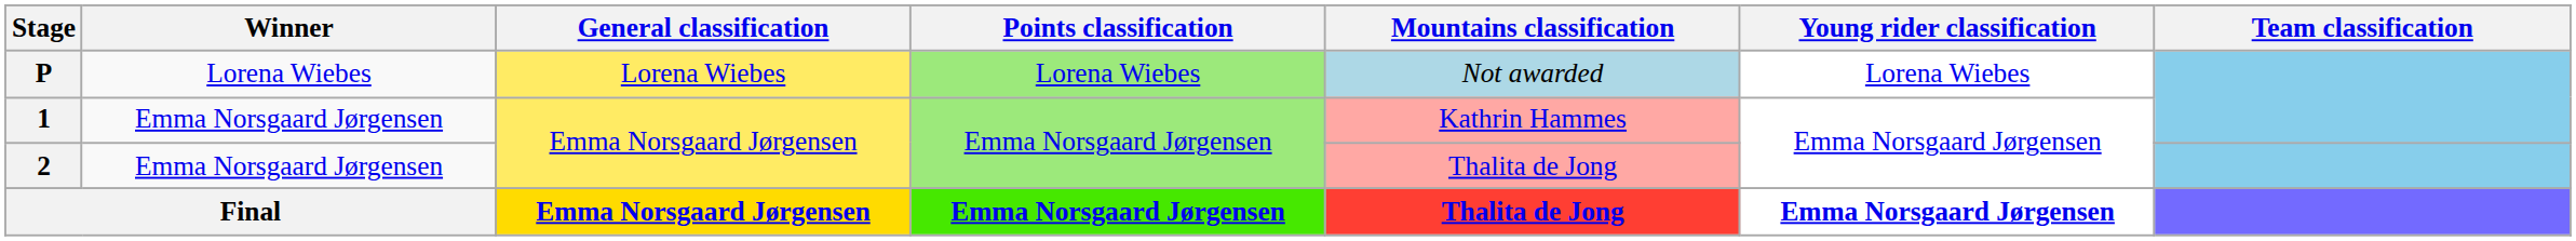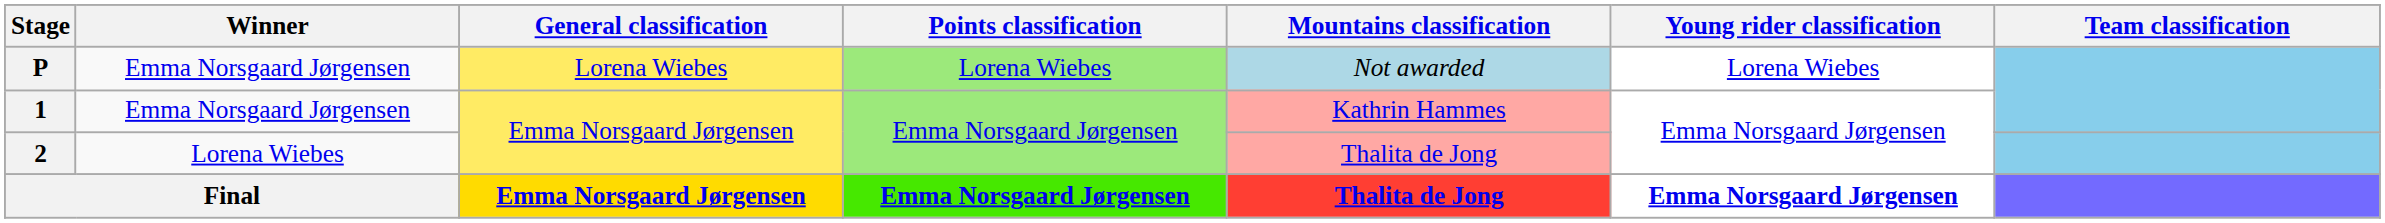P | Winner: Lorena Wiebes -> Emma Norsgaard Jørgensen
2 | Winner: Emma Norsgaard Jørgensen -> Lorena Wiebes
